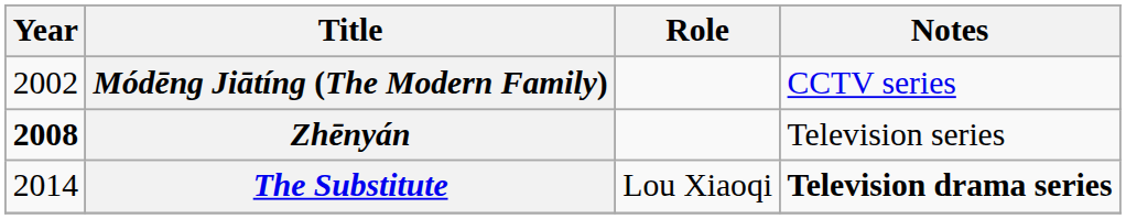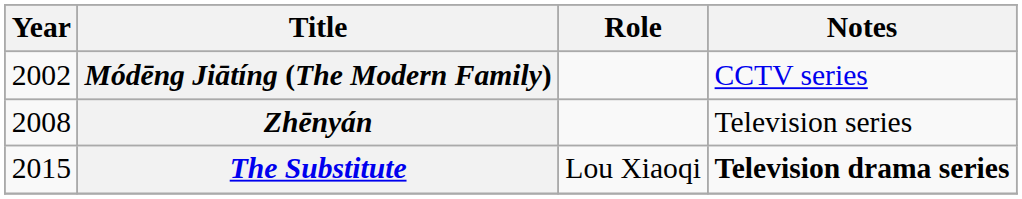Zhēnyán | Year: bold -> normal
The Substitute | Year: 2014 -> 2015
